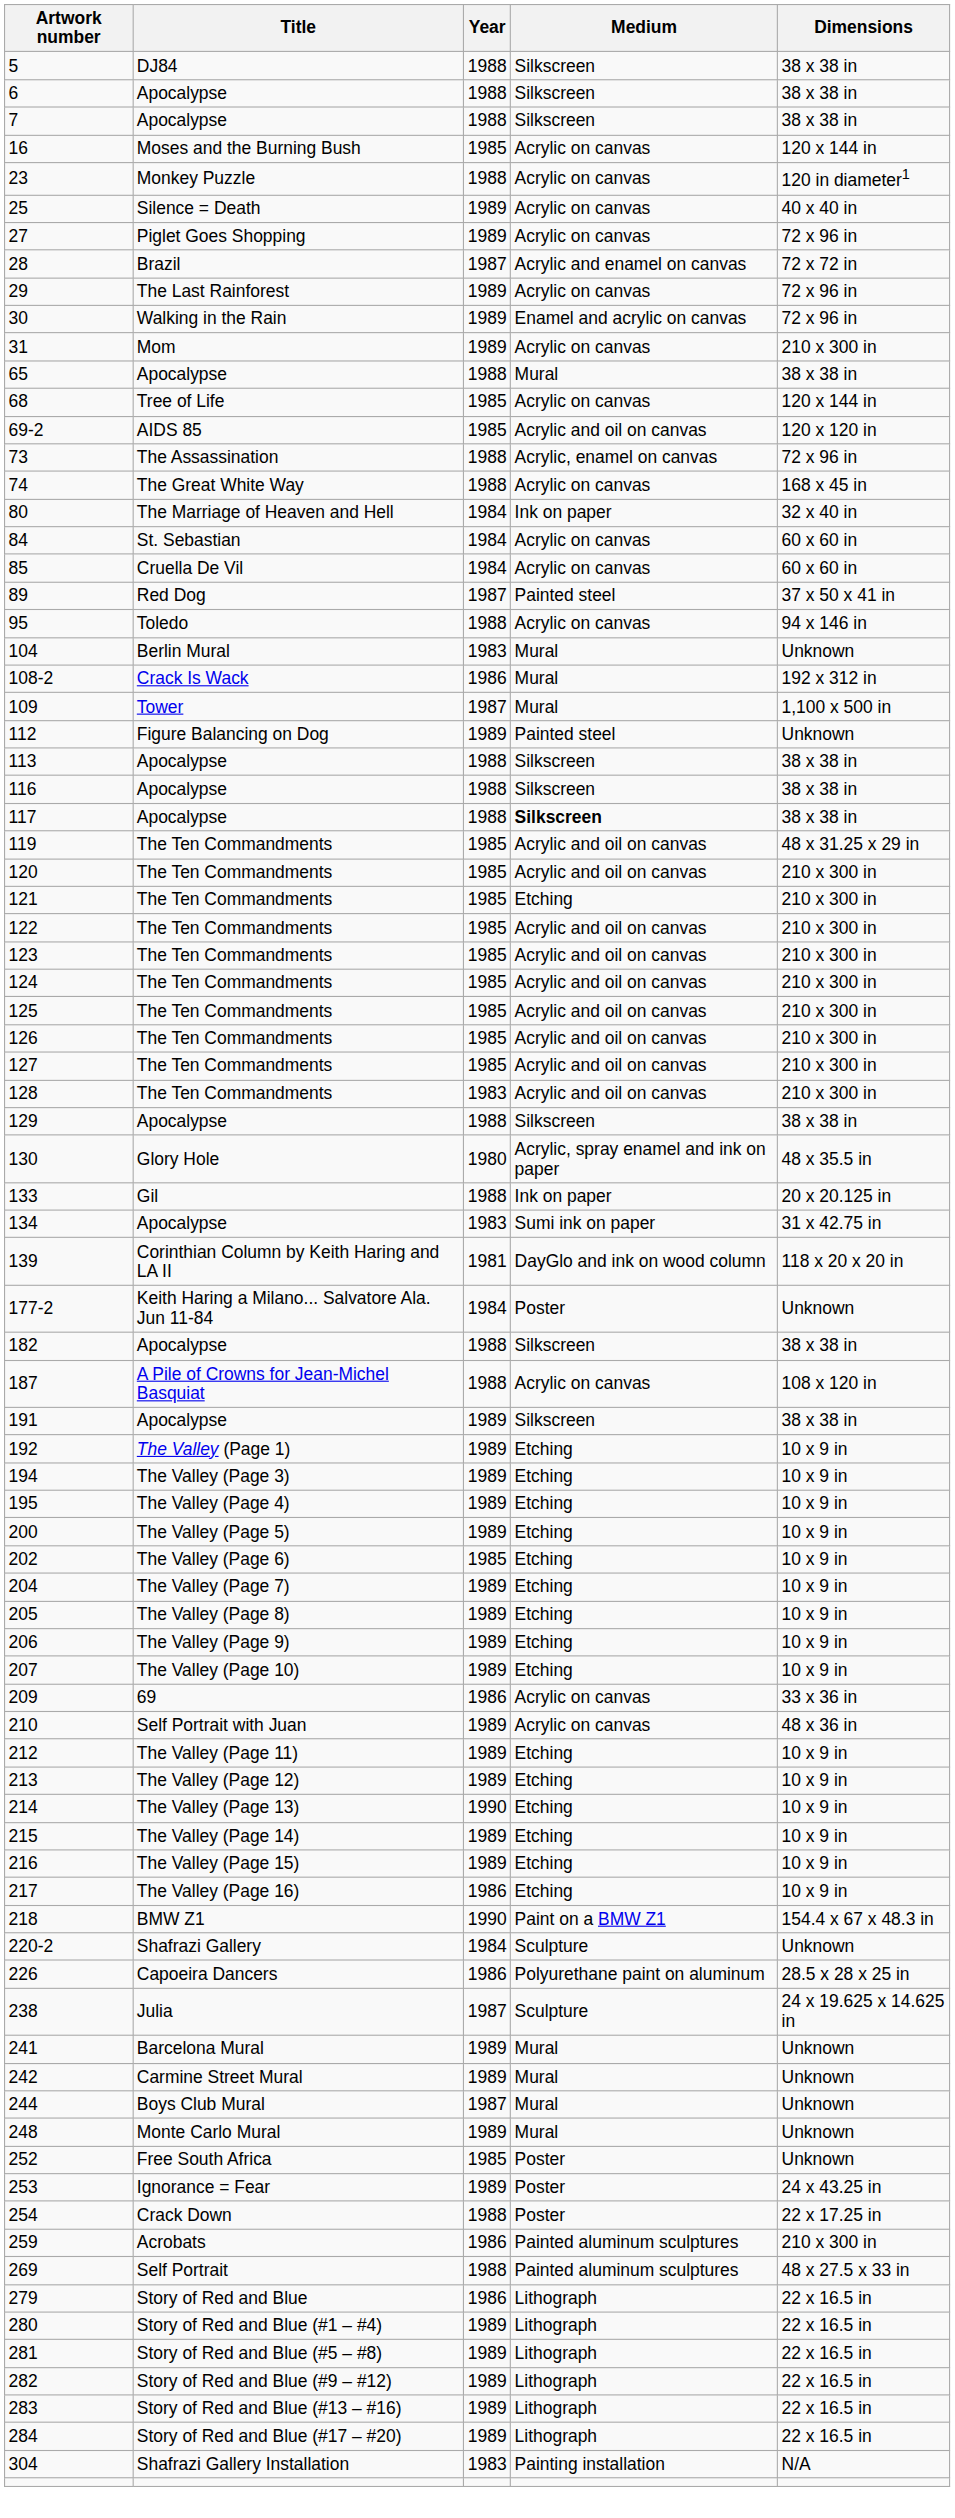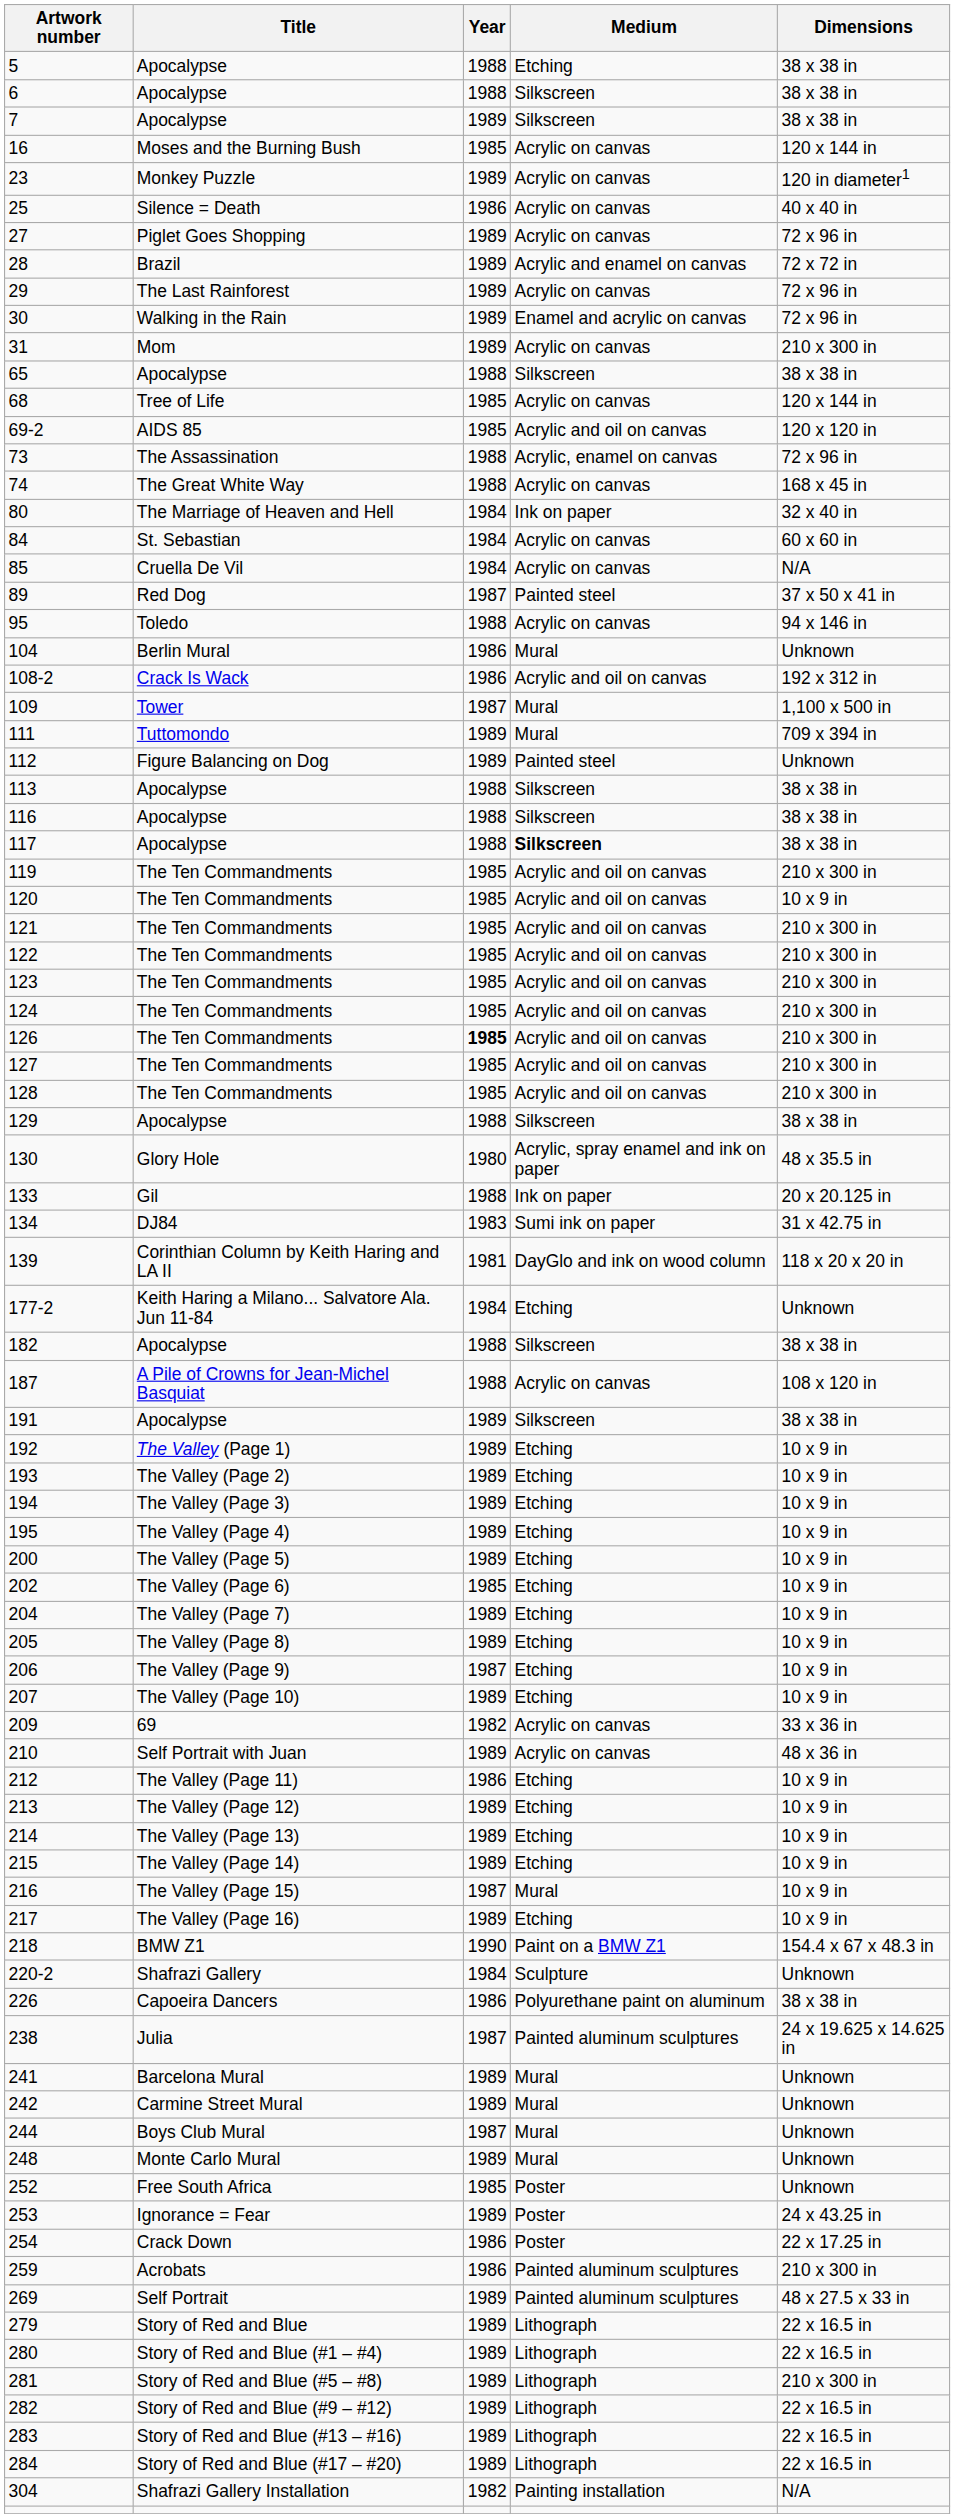5 | Title: DJ84 -> Apocalypse
5 | Medium: Silkscreen -> Etching
7 | Year: 1988 -> 1989
23 | Year: 1988 -> 1989
25 | Year: 1989 -> 1986
28 | Year: 1987 -> 1989
65 | Medium: Mural -> Silkscreen
85 | Dimensions: 60 x 60 in -> N/A
104 | Year: 1983 -> 1986
108-2 | Medium: Mural -> Acrylic and oil on canvas
+ row: 111 | Tuttomondo | 1989 | Mural | 709 x 394 in
119 | Dimensions: 48 x 31.25 x 29 in -> 210 x 300 in
120 | Dimensions: 210 x 300 in -> 10 x 9 in
121 | Medium: Etching -> Acrylic and oil on canvas
- row: 125 | The Ten Commandments | 1985 | Acrylic and oil on canvas | 210 x 300 in
126 | Year: normal -> bold
128 | Year: 1983 -> 1985
134 | Title: Apocalypse -> DJ84
177-2 | Medium: Poster -> Etching
+ row: 193 | The Valley (Page 2) | 1989 | Etching | 10 x 9 in
206 | Year: 1989 -> 1987
209 | Year: 1986 -> 1982
212 | Year: 1989 -> 1986
214 | Year: 1990 -> 1989
216 | Year: 1989 -> 1987
216 | Medium: Etching -> Mural
217 | Year: 1986 -> 1989
226 | Dimensions: 28.5 x 28 x 25 in -> 38 x 38 in
238 | Medium: Sculpture -> Painted aluminum sculptures
254 | Year: 1988 -> 1986
269 | Year: 1988 -> 1989
279 | Year: 1986 -> 1989
281 | Dimensions: 22 x 16.5 in -> 210 x 300 in
304 | Year: 1983 -> 1982
